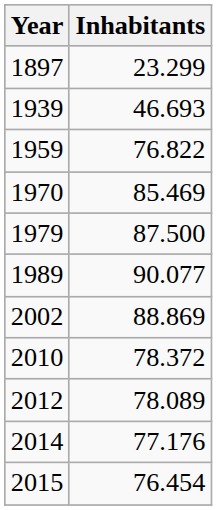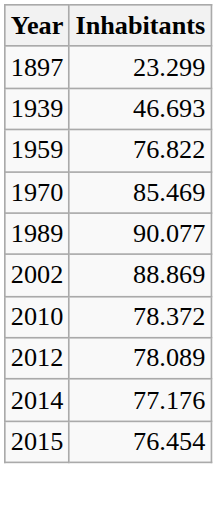- row: 1979 | 87.500
